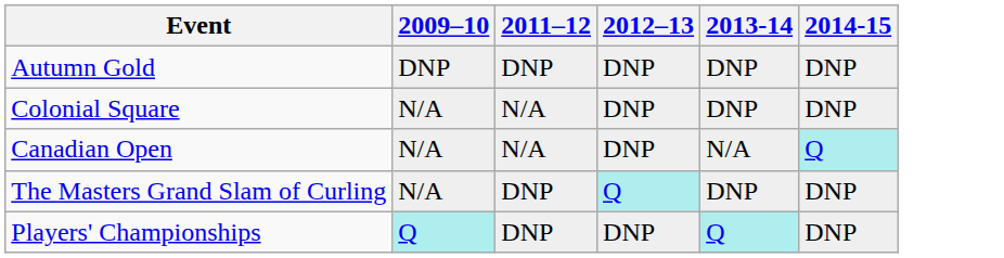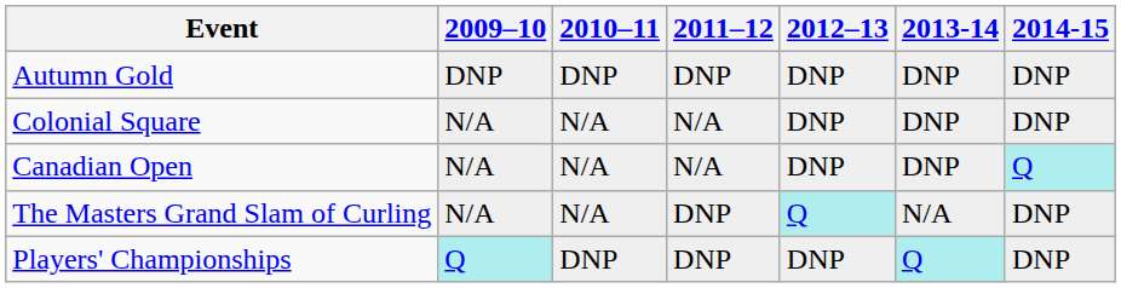+ column: 2010–11 | DNP | N/A | N/A | N/A | DNP
Canadian Open | 2013-14: N/A -> DNP
The Masters Grand Slam of Curling | 2013-14: DNP -> N/A
